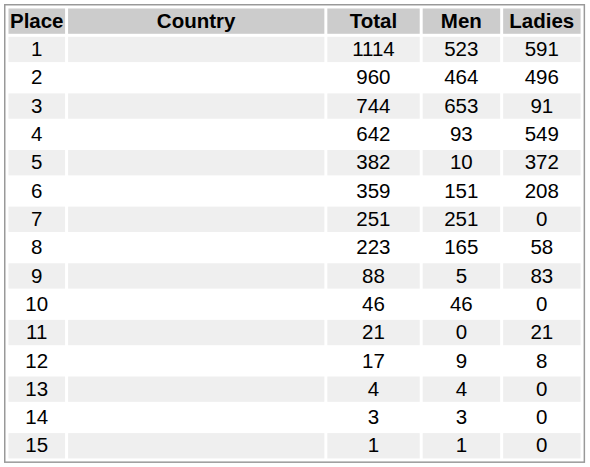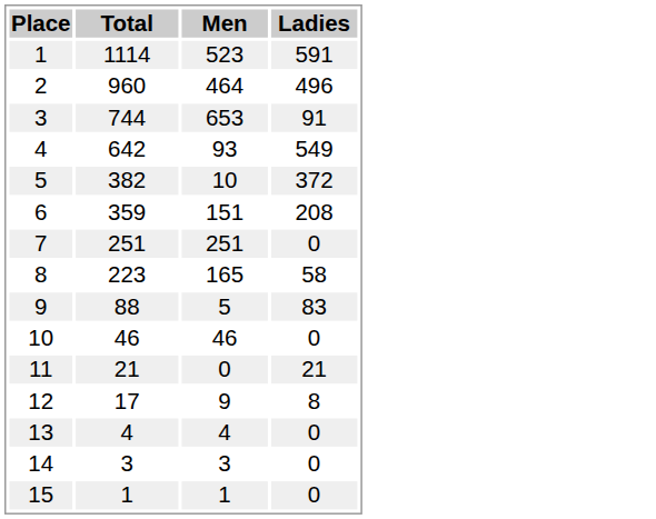- column: Country
